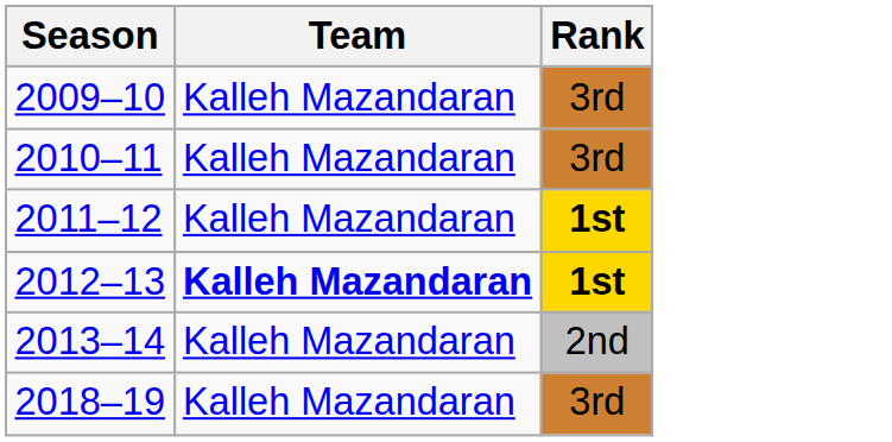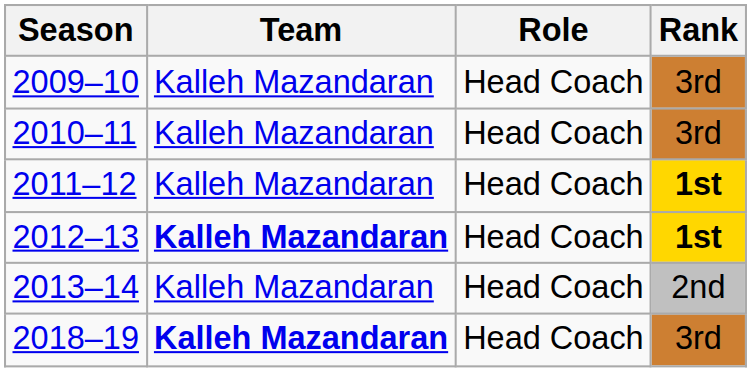+ column: Role | Head Coach | Head Coach | Head Coach | Head Coach | Head Coach | Head Coach
2018–19 | Team: normal -> bold
